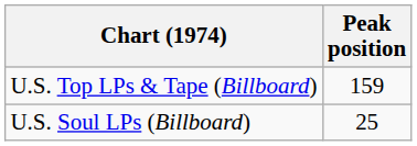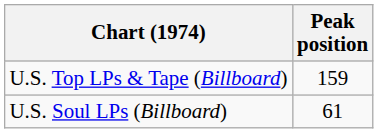U.S. Soul LPs (Billboard) | Peak position: 25 -> 61
